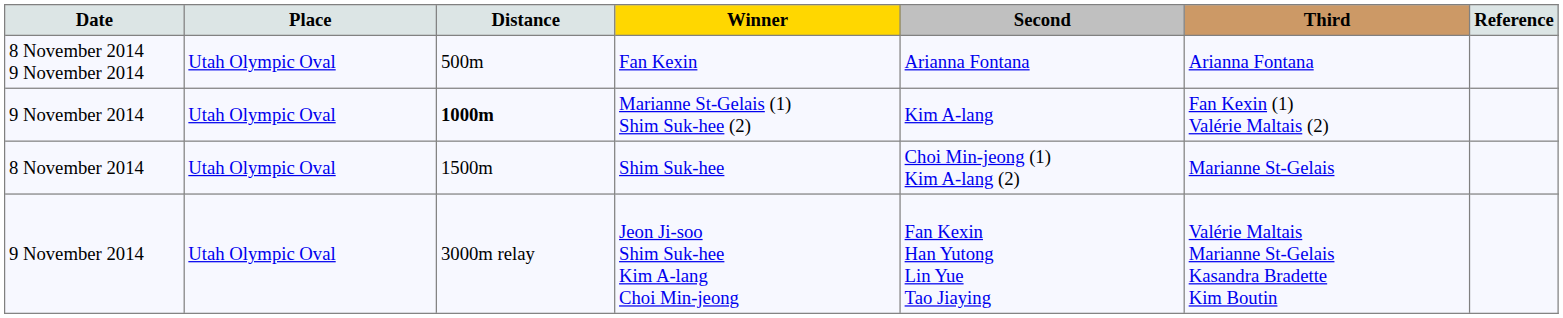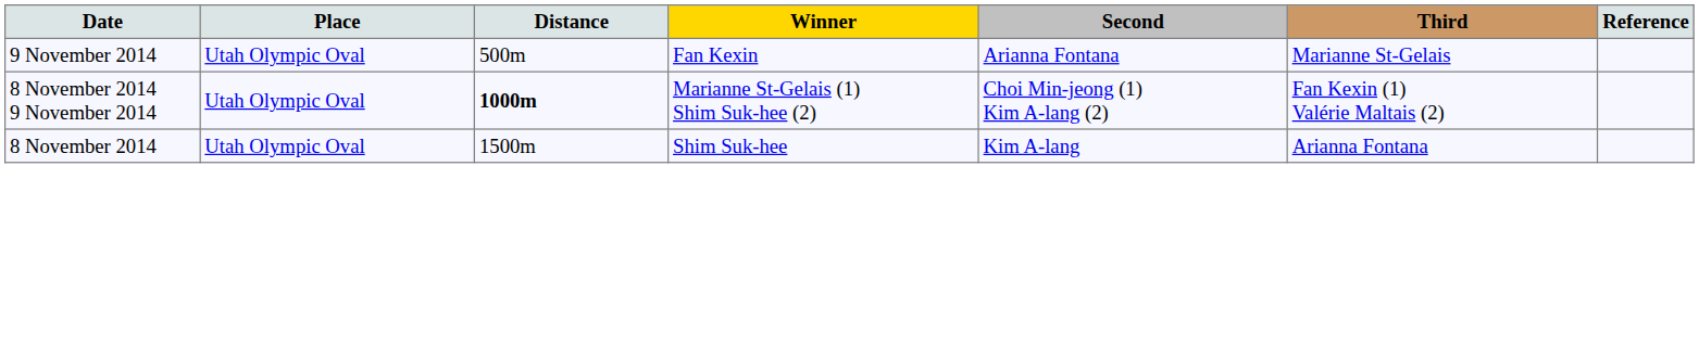Fan Kexin | Date: 8 November 2014 9 November 2014 -> 9 November 2014
Fan Kexin | Third: Arianna Fontana -> Marianne St-Gelais
Marianne St-Gelais (1) Shim Suk-hee (2) | Date: 9 November 2014 -> 8 November 2014 9 November 2014
Marianne St-Gelais (1) Shim Suk-hee (2) | Second: Kim A-lang -> Choi Min-jeong (1) Kim A-lang (2)
Shim Suk-hee | Second: Choi Min-jeong (1) Kim A-lang (2) -> Kim A-lang
Shim Suk-hee | Third: Marianne St-Gelais -> Arianna Fontana
- row: 9 November 2014 | Utah Olympic Oval | 3000m relay | Jeon Ji-soo Shim Suk-hee Kim A-lang Choi Min-jeong | Fan Kexin Han Yutong Lin Yue Tao Jiaying | Valérie Maltais Marianne St-Gelais Kasandra Bradette Kim Boutin
